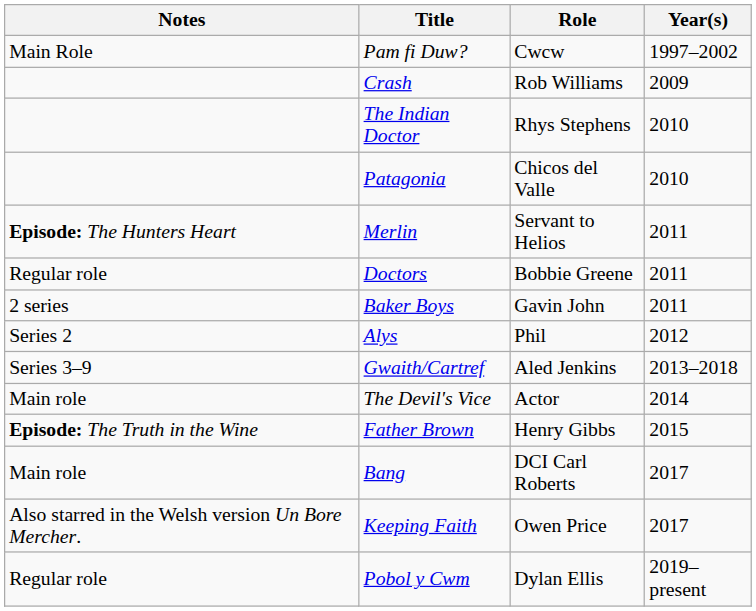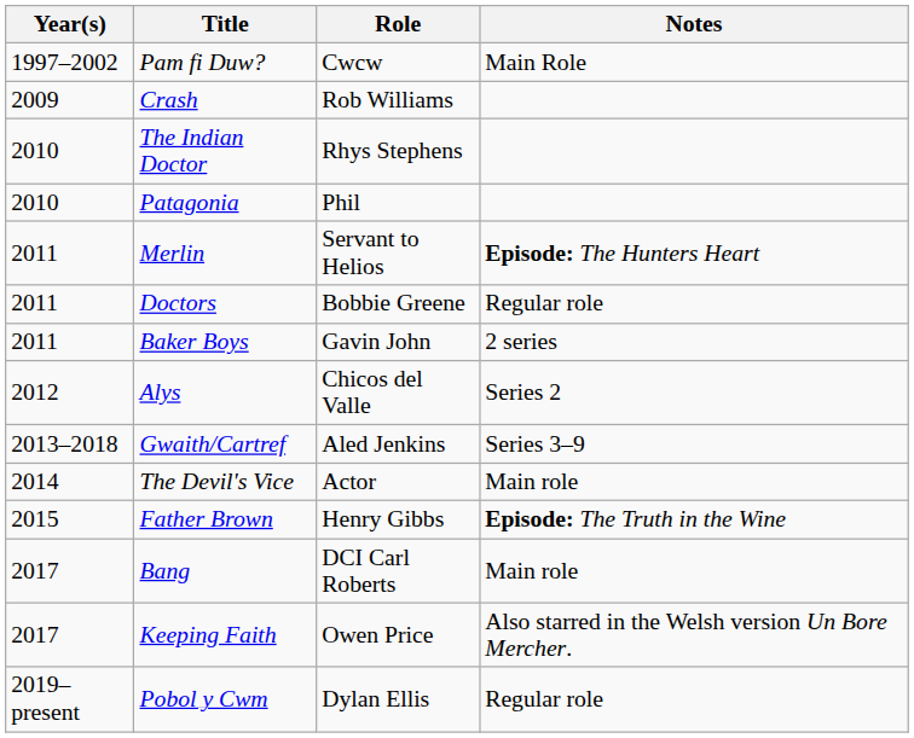columns swapped: Year(s) <-> Notes
Patagonia | Role: Chicos del Valle -> Phil
Alys | Role: Phil -> Chicos del Valle
